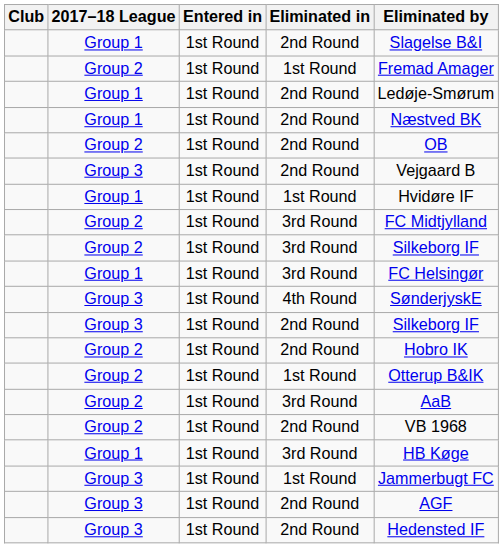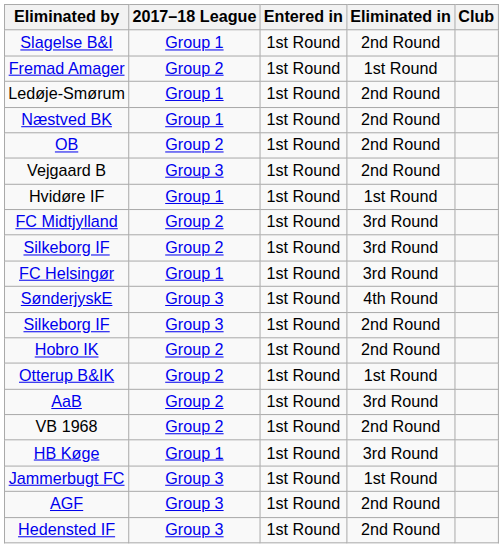columns swapped: Club <-> Eliminated by
